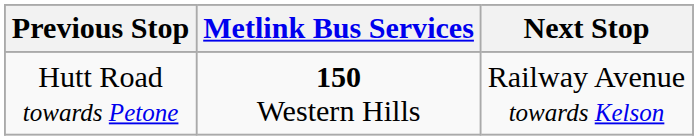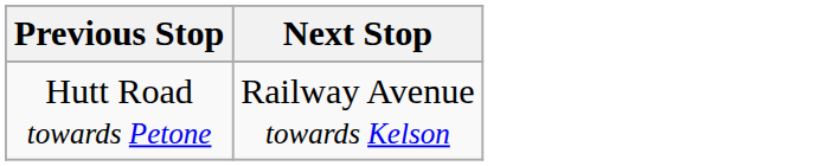- column: Metlink Bus Services | 150 Western Hills
